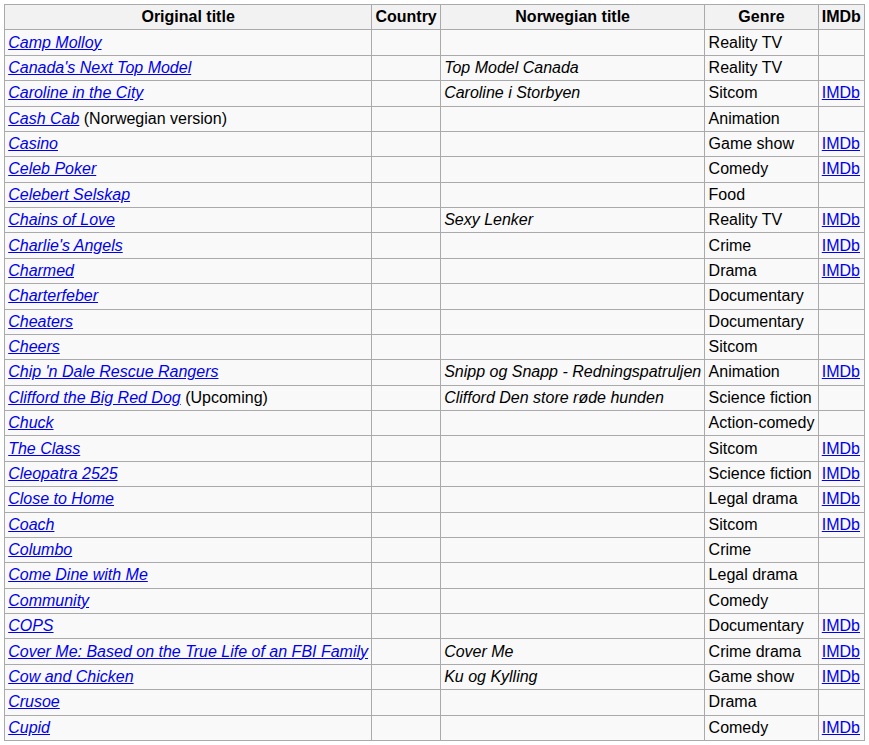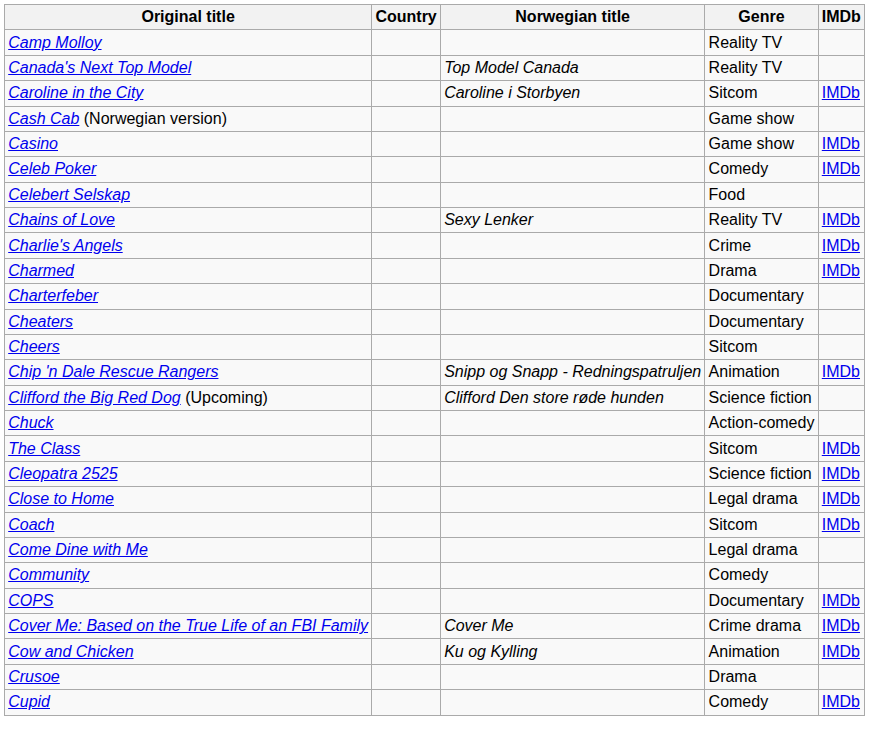Cash Cab (Norwegian version) | Genre: Animation -> Game show
- row: Columbo | Crime
Cow and Chicken | Genre: Game show -> Animation
